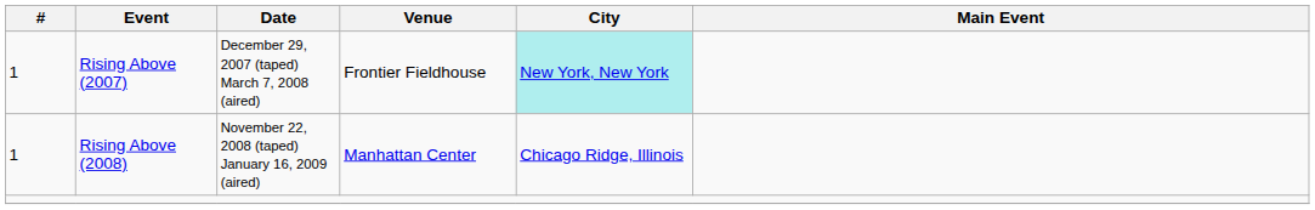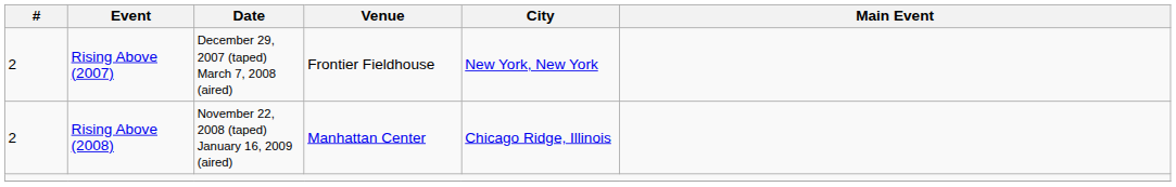Rising Above (2007) | #: 1 -> 2
Rising Above (2007) | City: paleturquoise background -> no background
Rising Above (2008) | #: 1 -> 2
